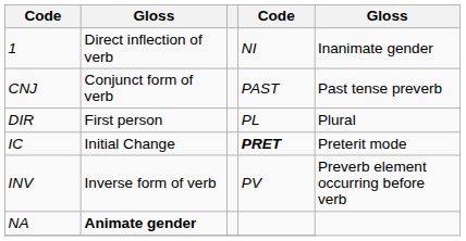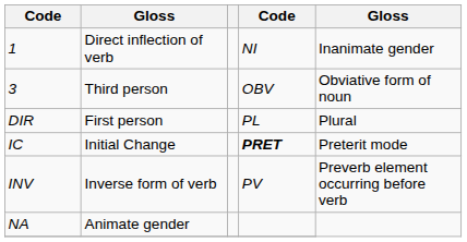+ row: 3 | Third person | OBV | Obviative form of noun
- row: CNJ | Conjunct form of verb | PAST | Past tense preverb
NA | column 2: bold -> normal
